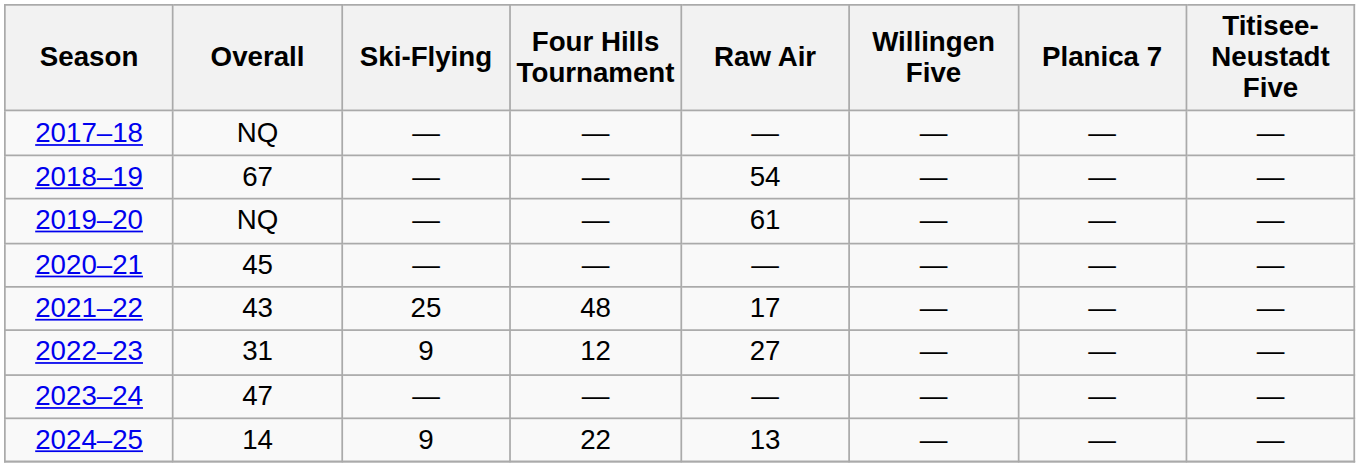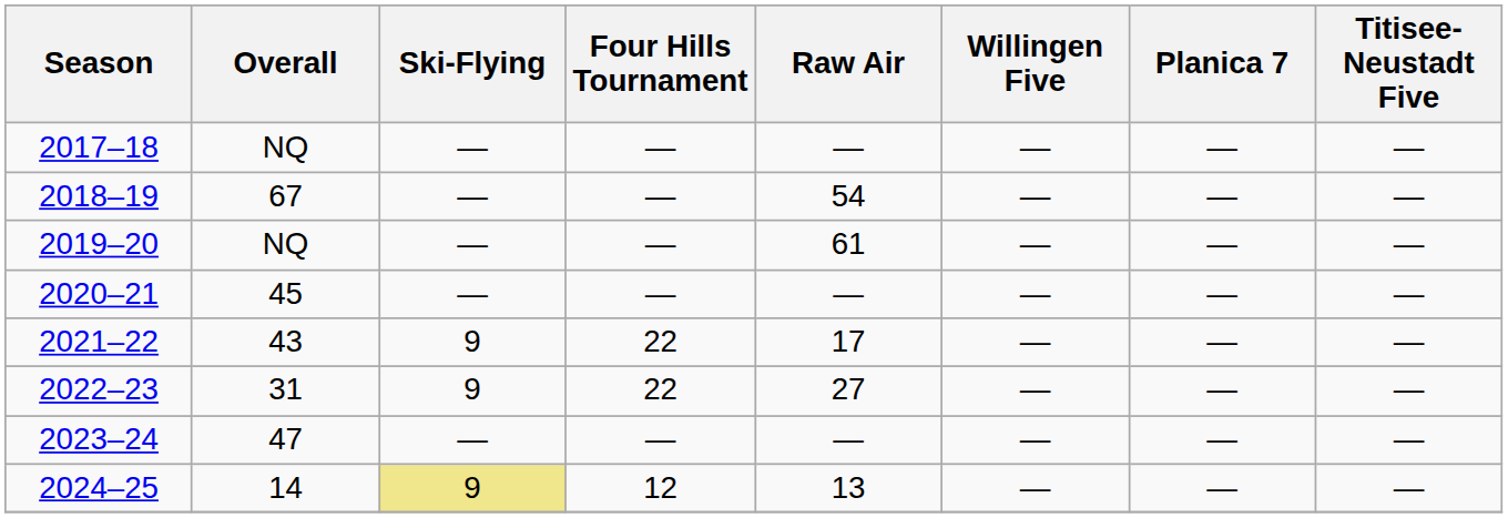2021–22 | Ski-Flying: 25 -> 9
2021–22 | Four Hills Tournament: 48 -> 22
2022–23 | Four Hills Tournament: 12 -> 22
2024–25 | Ski-Flying: no background -> khaki background
2024–25 | Four Hills Tournament: 22 -> 12
